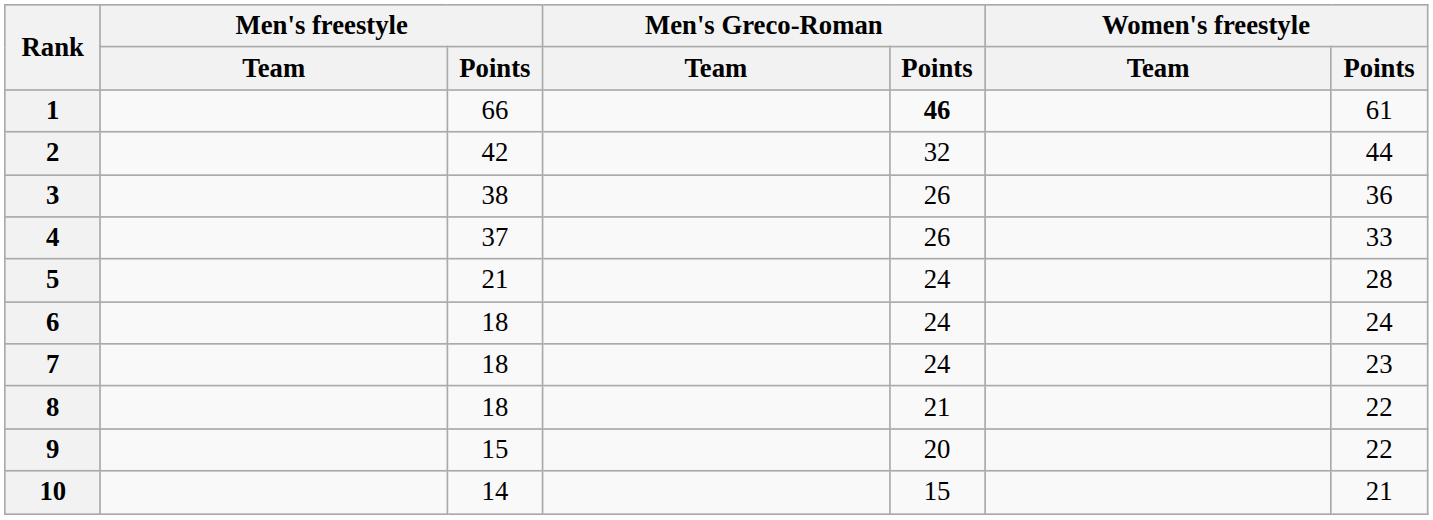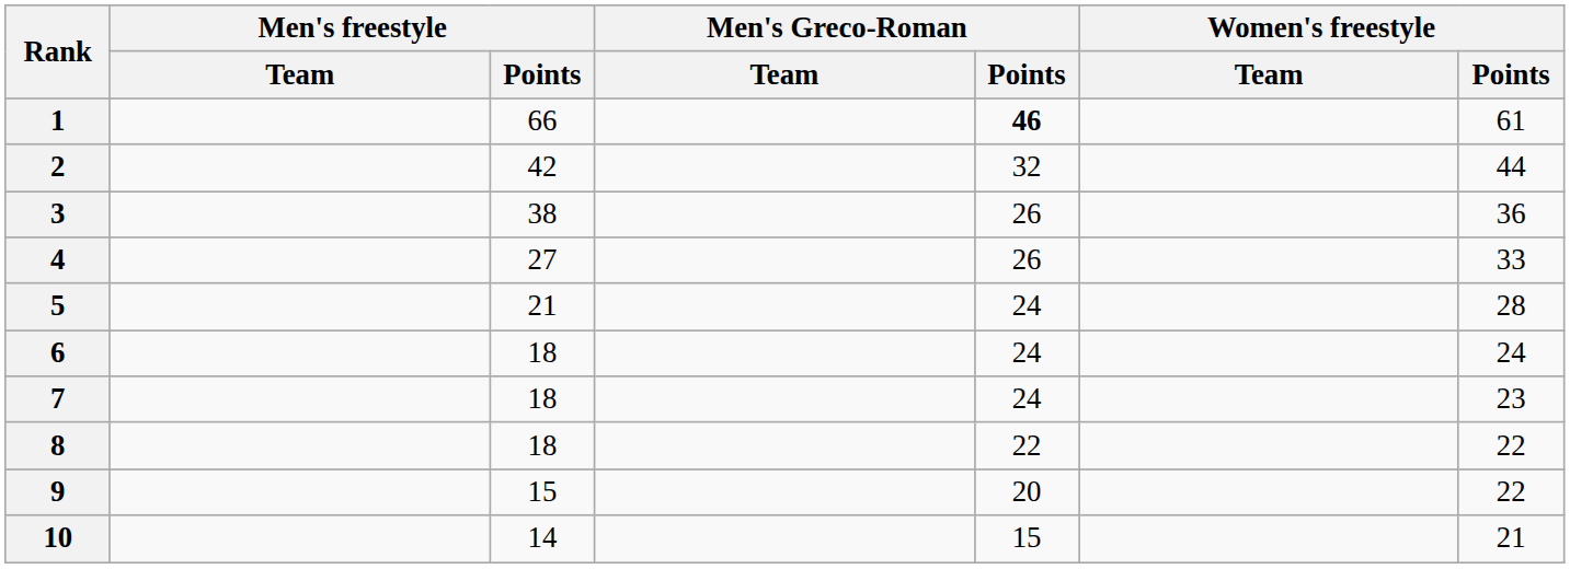4 | Men's freestyle / Points: 37 -> 27
8 | Men's Greco-Roman / Points: 21 -> 22
